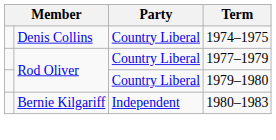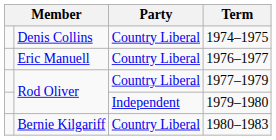+ row: Eric Manuell | Country Liberal | 1976–1977
1979–1980 | Party: Country Liberal -> Independent
1980–1983 | Party: Independent -> Country Liberal
